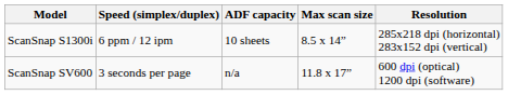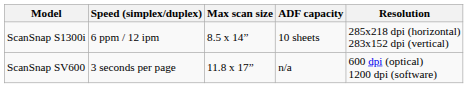columns swapped: Max scan size <-> ADF capacity
